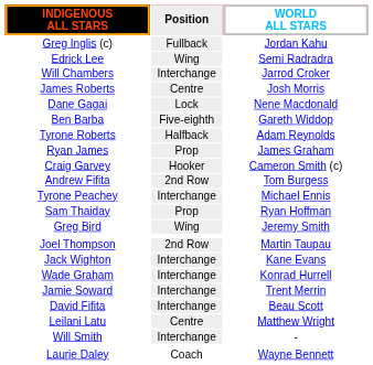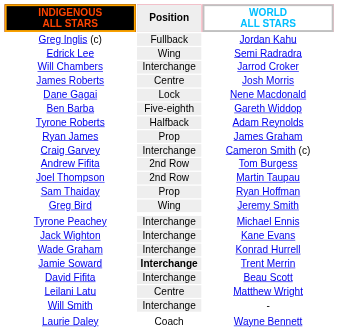Craig Garvey | Position: Hooker -> Interchange
rows swapped: Joel Thompson <-> Tyrone Peachey
Jamie Soward | Position: normal -> bold
